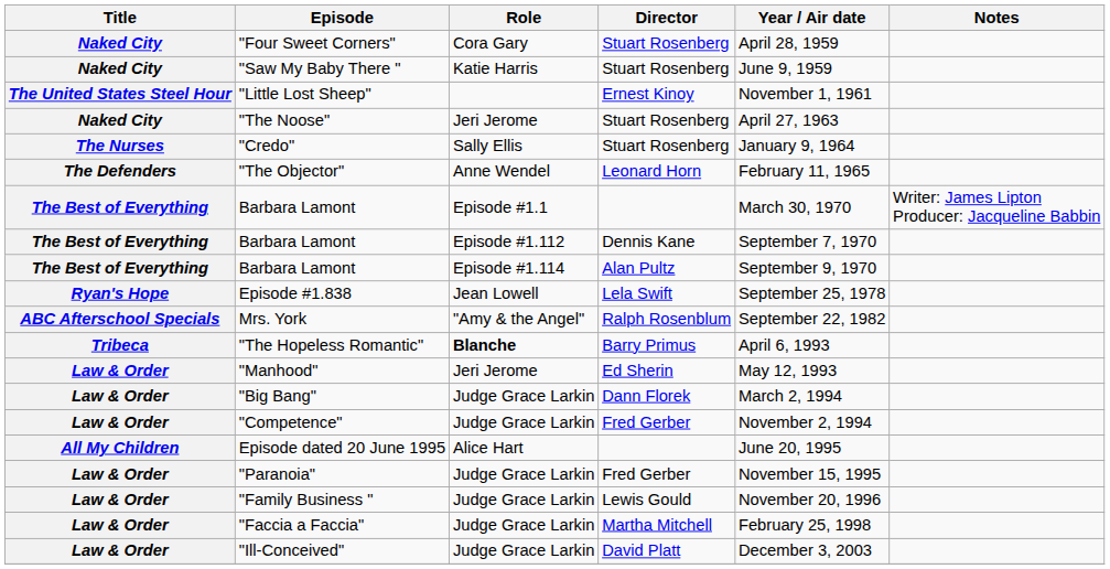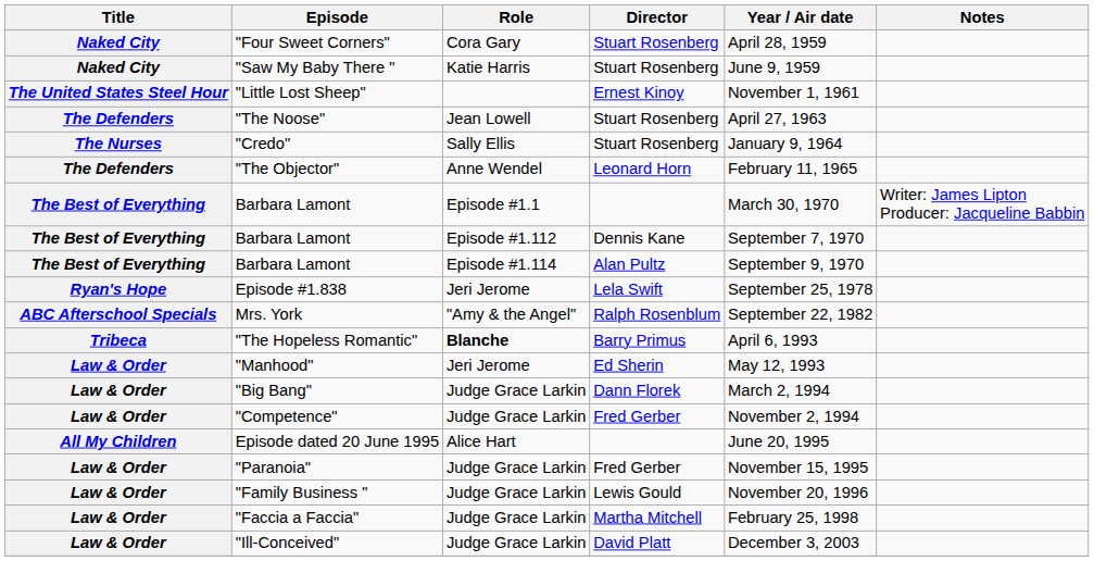"The Noose" | Title: Naked City -> The Defenders
"The Noose" | Role: Jeri Jerome -> Jean Lowell
Episode #1.838 | Role: Jean Lowell -> Jeri Jerome
